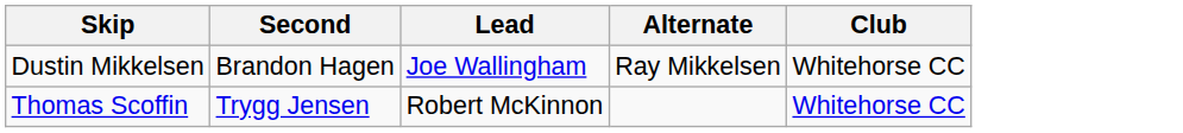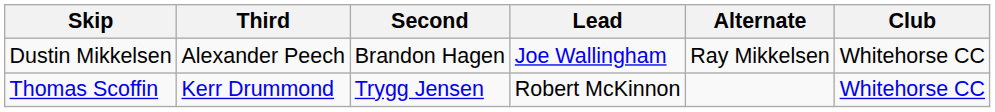+ column: Third | Alexander Peech | Kerr Drummond
